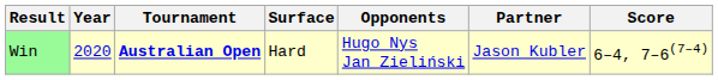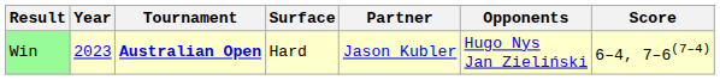columns swapped: Partner <-> Opponents
Win | Year: 2020 -> 2023
